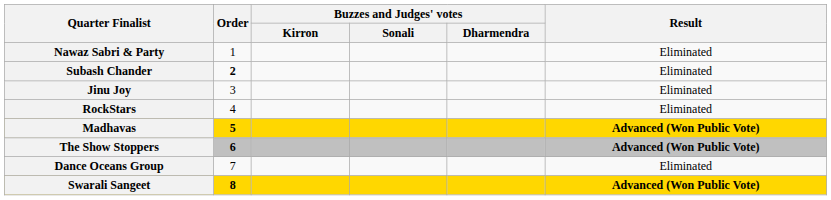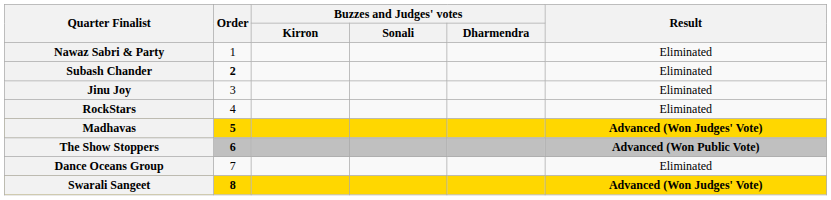Madhavas | Result: Advanced (Won Public Vote) -> Advanced (Won Judges' Vote)
Swarali Sangeet | Result: Advanced (Won Public Vote) -> Advanced (Won Judges' Vote)
